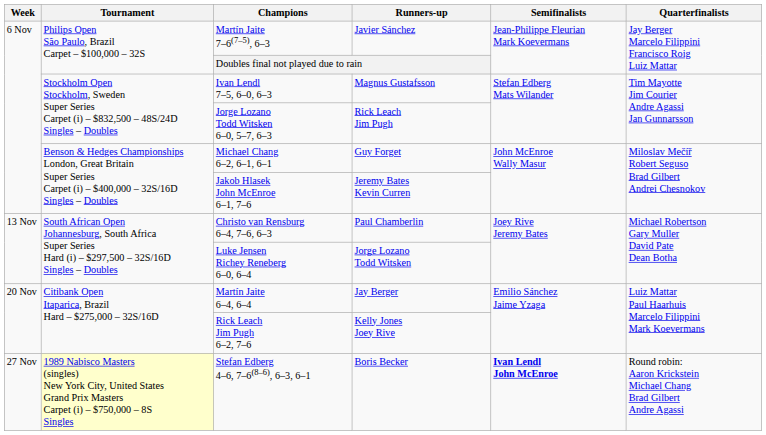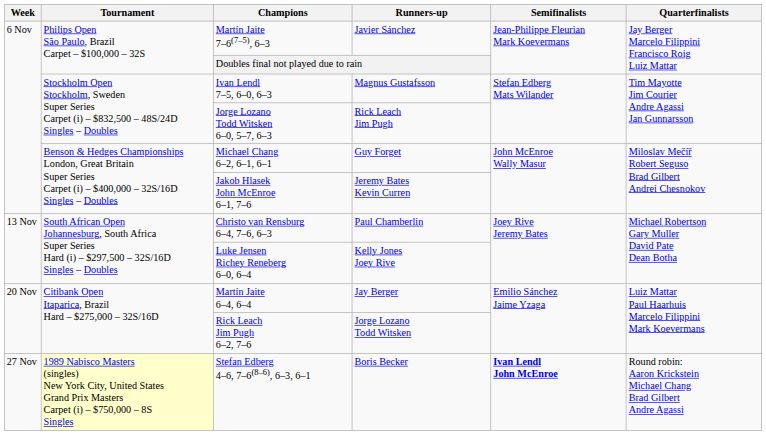Luke Jensen Richey Reneberg 6–0, 6–4 | Runners-up: Jorge Lozano Todd Witsken -> Kelly Jones Joey Rive
Rick Leach Jim Pugh 6–2, 7–6 | Runners-up: Kelly Jones Joey Rive -> Jorge Lozano Todd Witsken
